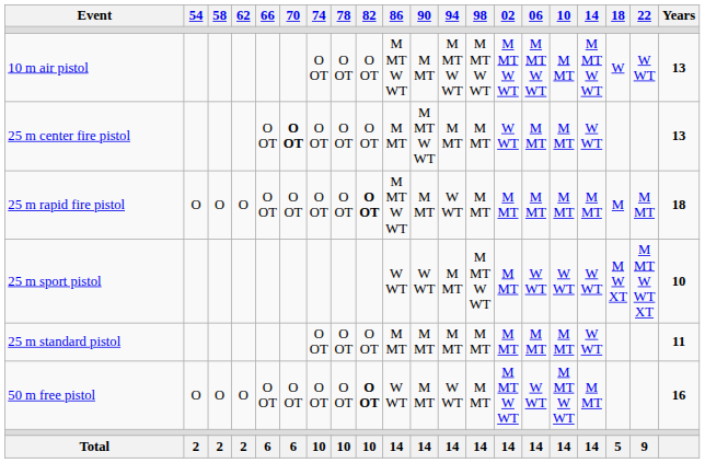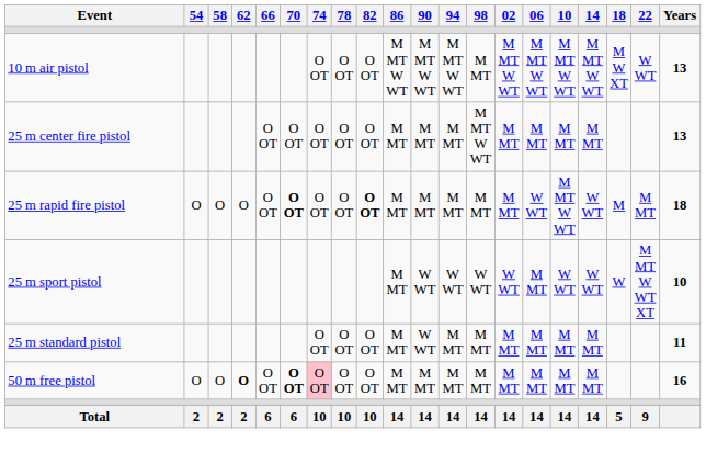10 m air pistol | 90: M MT -> M MT W WT
10 m air pistol | 98: M MT W WT -> M MT
10 m air pistol | 10: M MT -> M MT W WT
10 m air pistol | 18: W -> M W XT
25 m center fire pistol | 70: bold -> normal
25 m center fire pistol | 90: M MT W WT -> M MT
25 m center fire pistol | 98: M MT -> M MT W WT
25 m center fire pistol | 02: W WT -> M MT
25 m center fire pistol | 14: W WT -> M MT
25 m rapid fire pistol | 70: normal -> bold
25 m rapid fire pistol | 86: M MT W WT -> M MT
25 m rapid fire pistol | 94: W WT -> M MT
25 m rapid fire pistol | 06: M MT -> W WT
25 m rapid fire pistol | 10: M MT -> M MT W WT
25 m rapid fire pistol | 14: M MT -> W WT
25 m sport pistol | 86: W WT -> M MT
25 m sport pistol | 94: M MT -> W WT
25 m sport pistol | 98: M MT W WT -> W WT
25 m sport pistol | 02: M MT -> W WT
25 m sport pistol | 06: W WT -> M MT
25 m sport pistol | 18: M W XT -> W
25 m standard pistol | 90: M MT -> W WT
25 m standard pistol | 14: W WT -> M MT
50 m free pistol | 62: normal -> bold
50 m free pistol | 70: normal -> bold
50 m free pistol | 74: no background -> pink background
50 m free pistol | 82: bold -> normal
50 m free pistol | 86: W WT -> M MT
50 m free pistol | 94: W WT -> M MT
50 m free pistol | 02: M MT W WT -> M MT
50 m free pistol | 06: W WT -> M MT
50 m free pistol | 10: M MT W WT -> M MT
